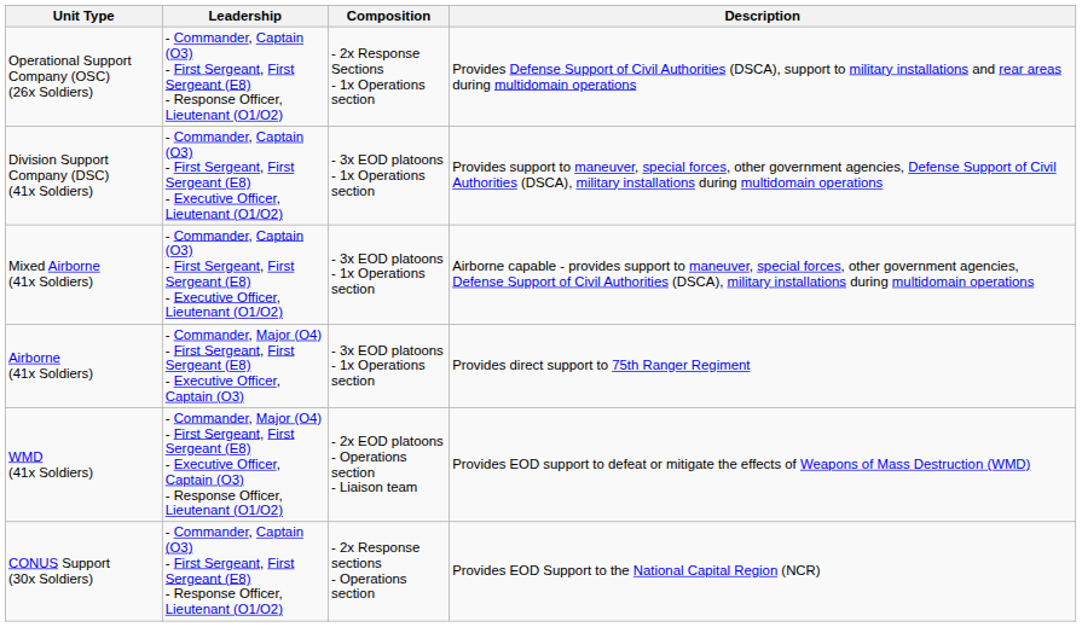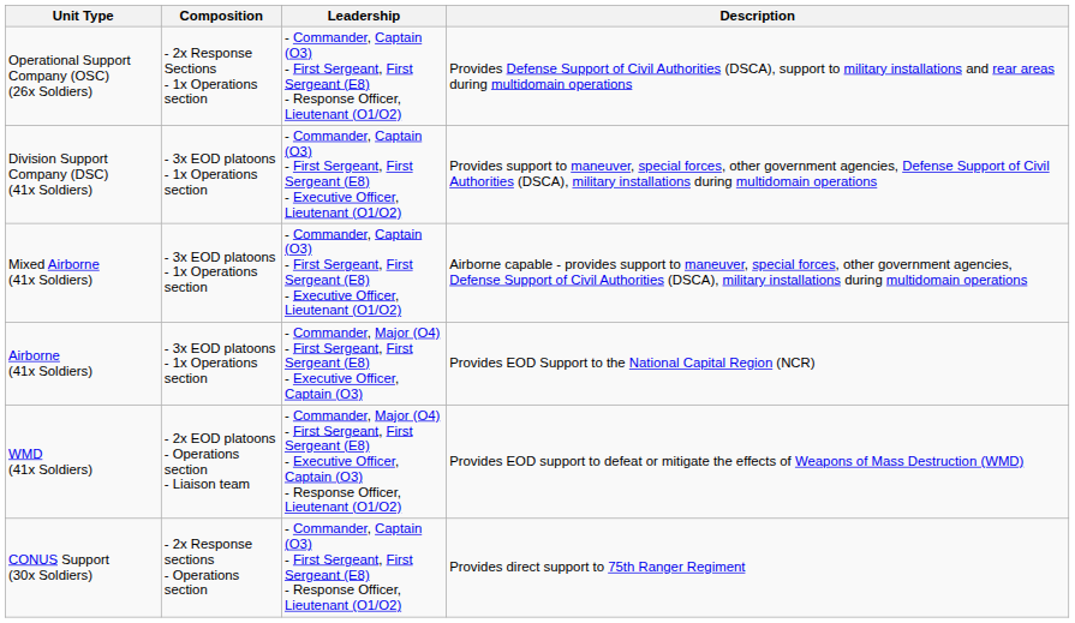columns swapped: Composition <-> Leadership
Airborne (41x Soldiers) | Description: Provides direct support to 75th Ranger Regiment -> Provides EOD Support to the National Capital Region (NCR)
CONUS Support (30x Soldiers) | Description: Provides EOD Support to the National Capital Region (NCR) -> Provides direct support to 75th Ranger Regiment
